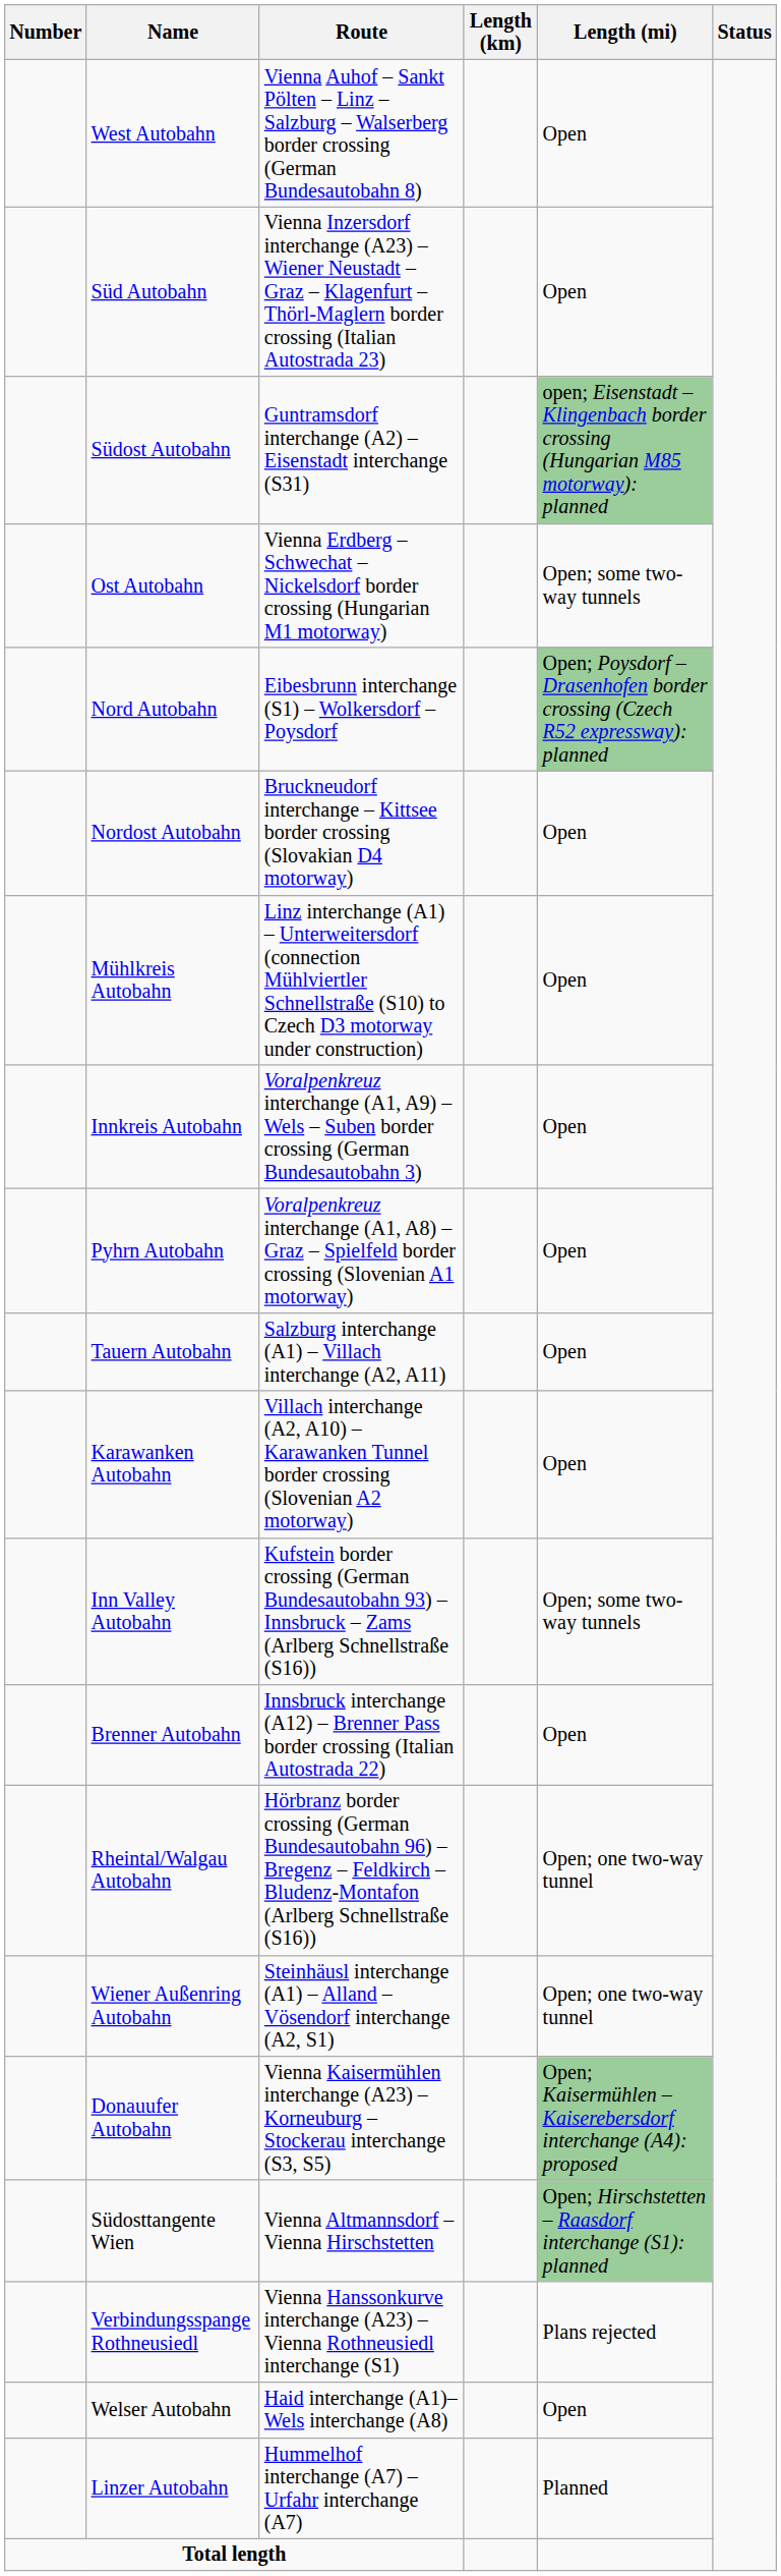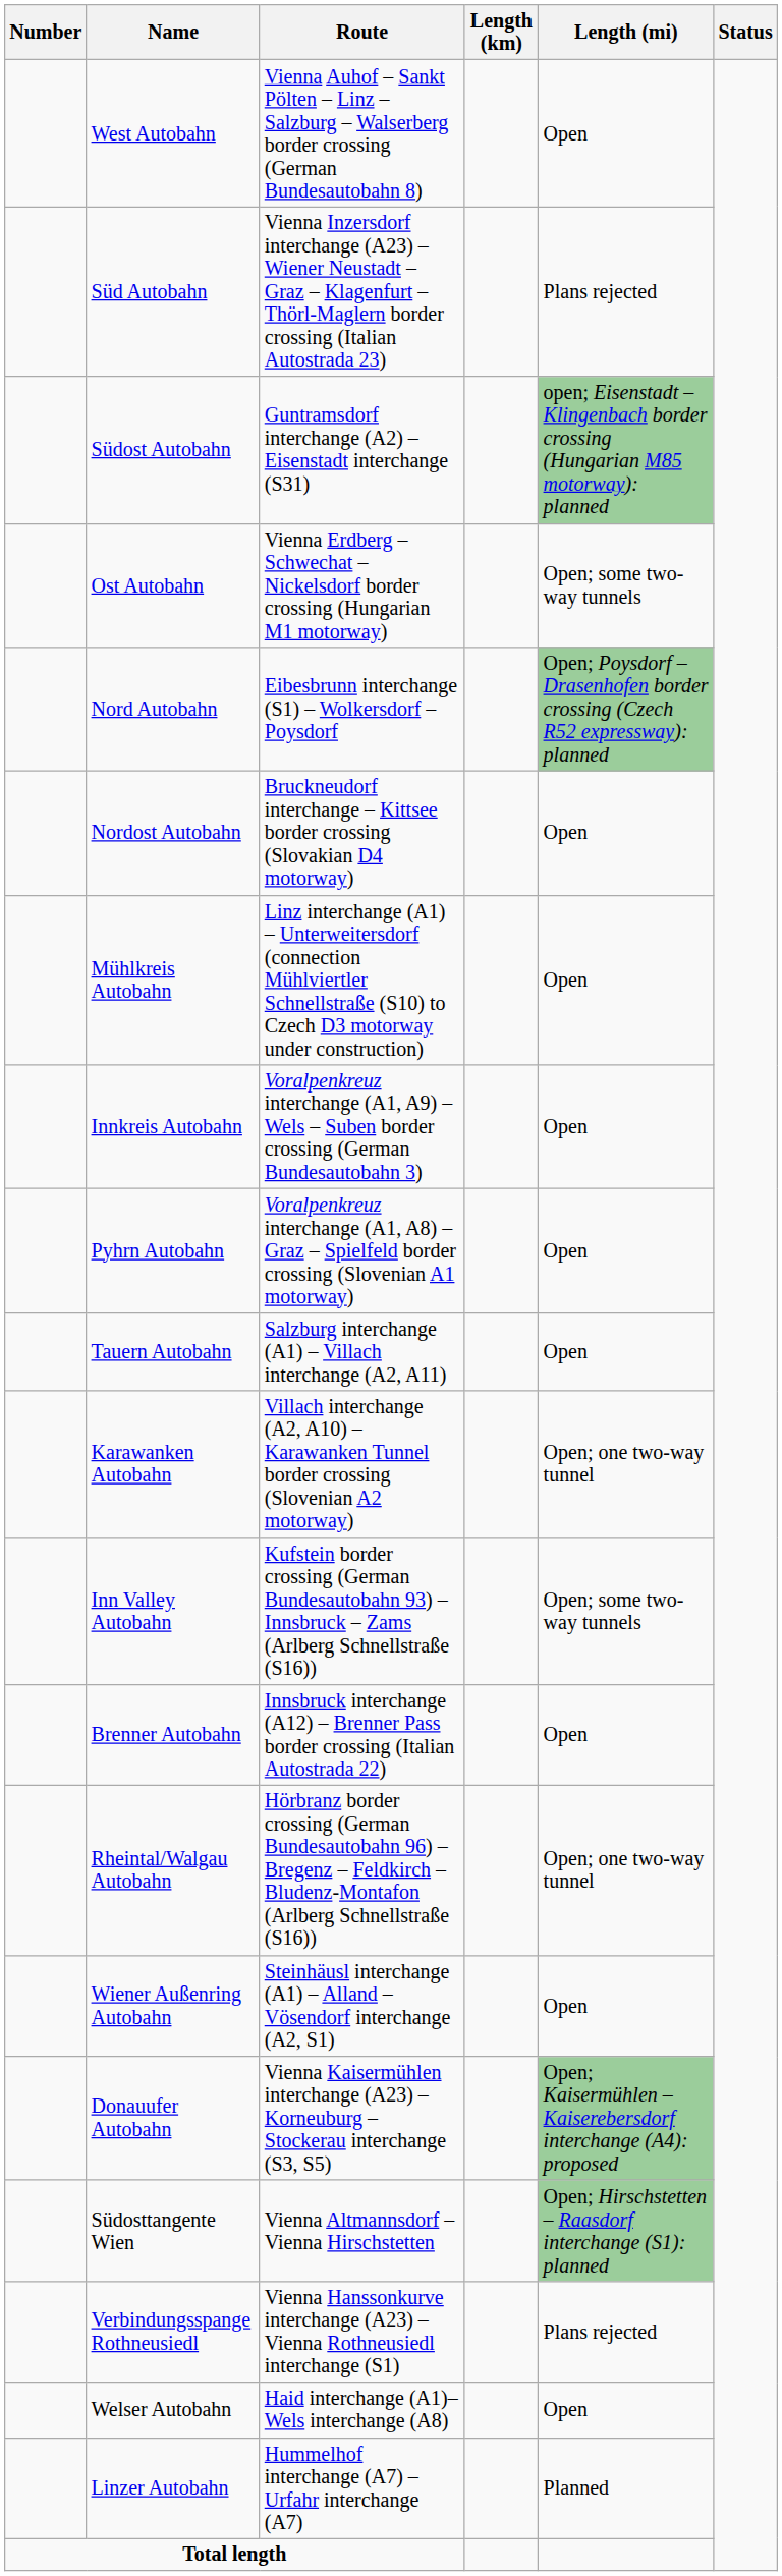Süd Autobahn | Length (mi): Open -> Plans rejected
Karawanken Autobahn | Length (mi): Open -> Open; one two-way tunnel
Wiener Außenring Autobahn | Length (mi): Open; one two-way tunnel -> Open
